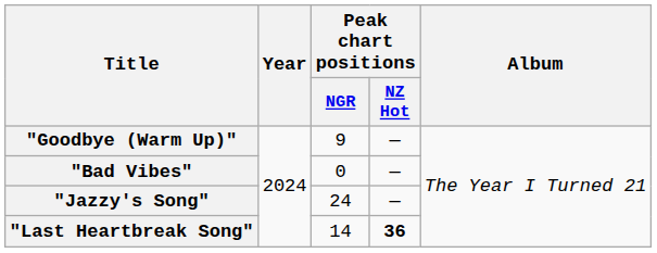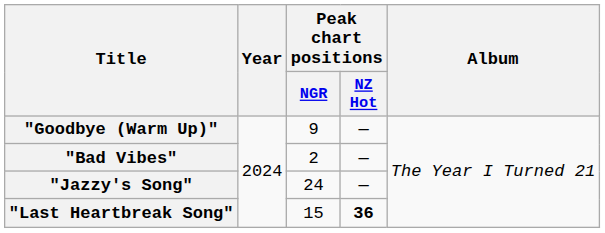"Bad Vibes" | Peak chart positions / NGR: 0 -> 2
"Last Heartbreak Song" | Peak chart positions / NGR: 14 -> 15
